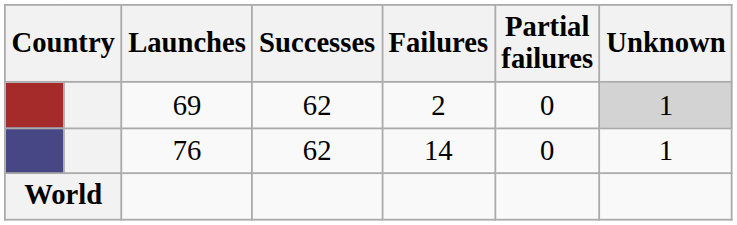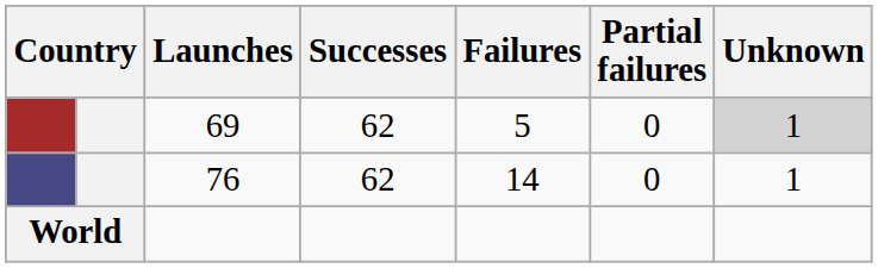69 | Failures: 2 -> 5
